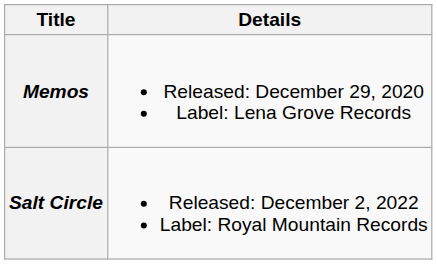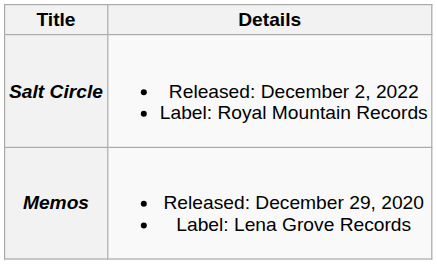rows swapped: Memos <-> Salt Circle
